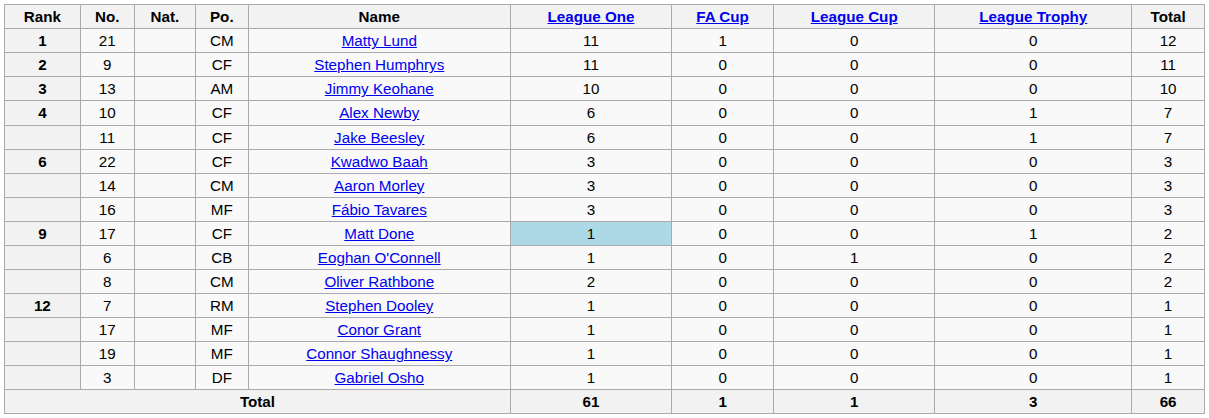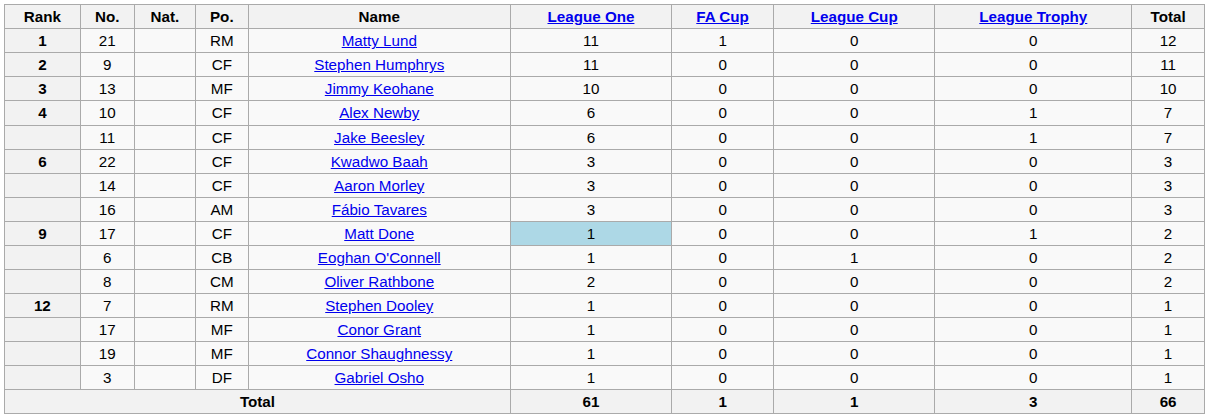21 | Po.: CM -> RM
13 | Po.: AM -> MF
14 | Po.: CM -> CF
16 | Po.: MF -> AM
